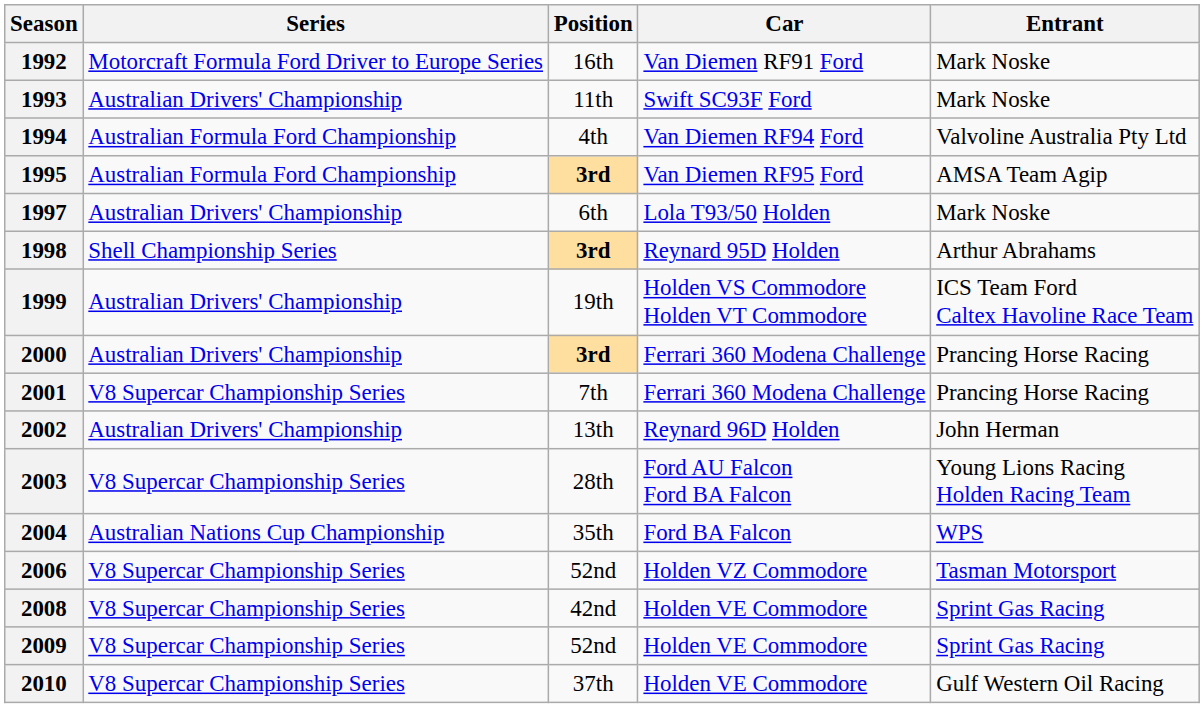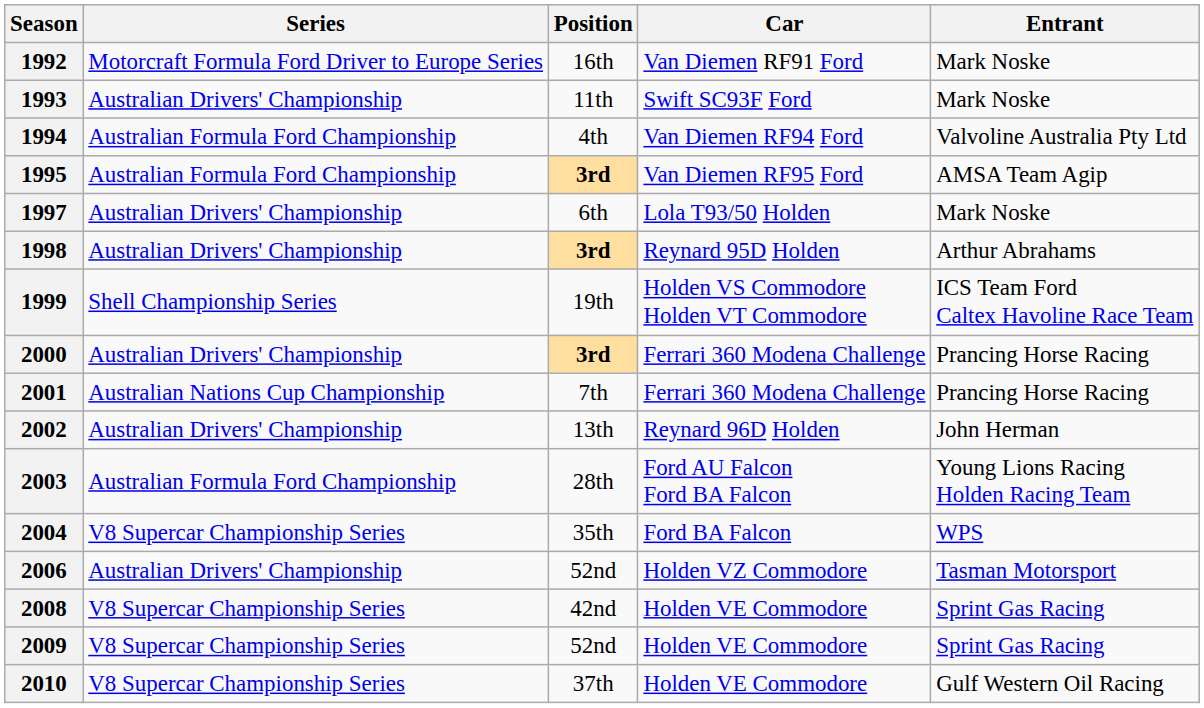1998 | Series: Shell Championship Series -> Australian Drivers' Championship
1999 | Series: Australian Drivers' Championship -> Shell Championship Series
2001 | Series: V8 Supercar Championship Series -> Australian Nations Cup Championship
2003 | Series: V8 Supercar Championship Series -> Australian Formula Ford Championship
2004 | Series: Australian Nations Cup Championship -> V8 Supercar Championship Series
2006 | Series: V8 Supercar Championship Series -> Australian Drivers' Championship
